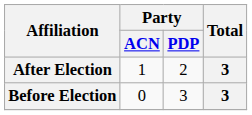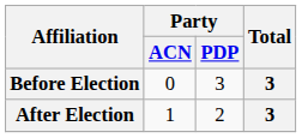rows swapped: Before Election <-> After Election
